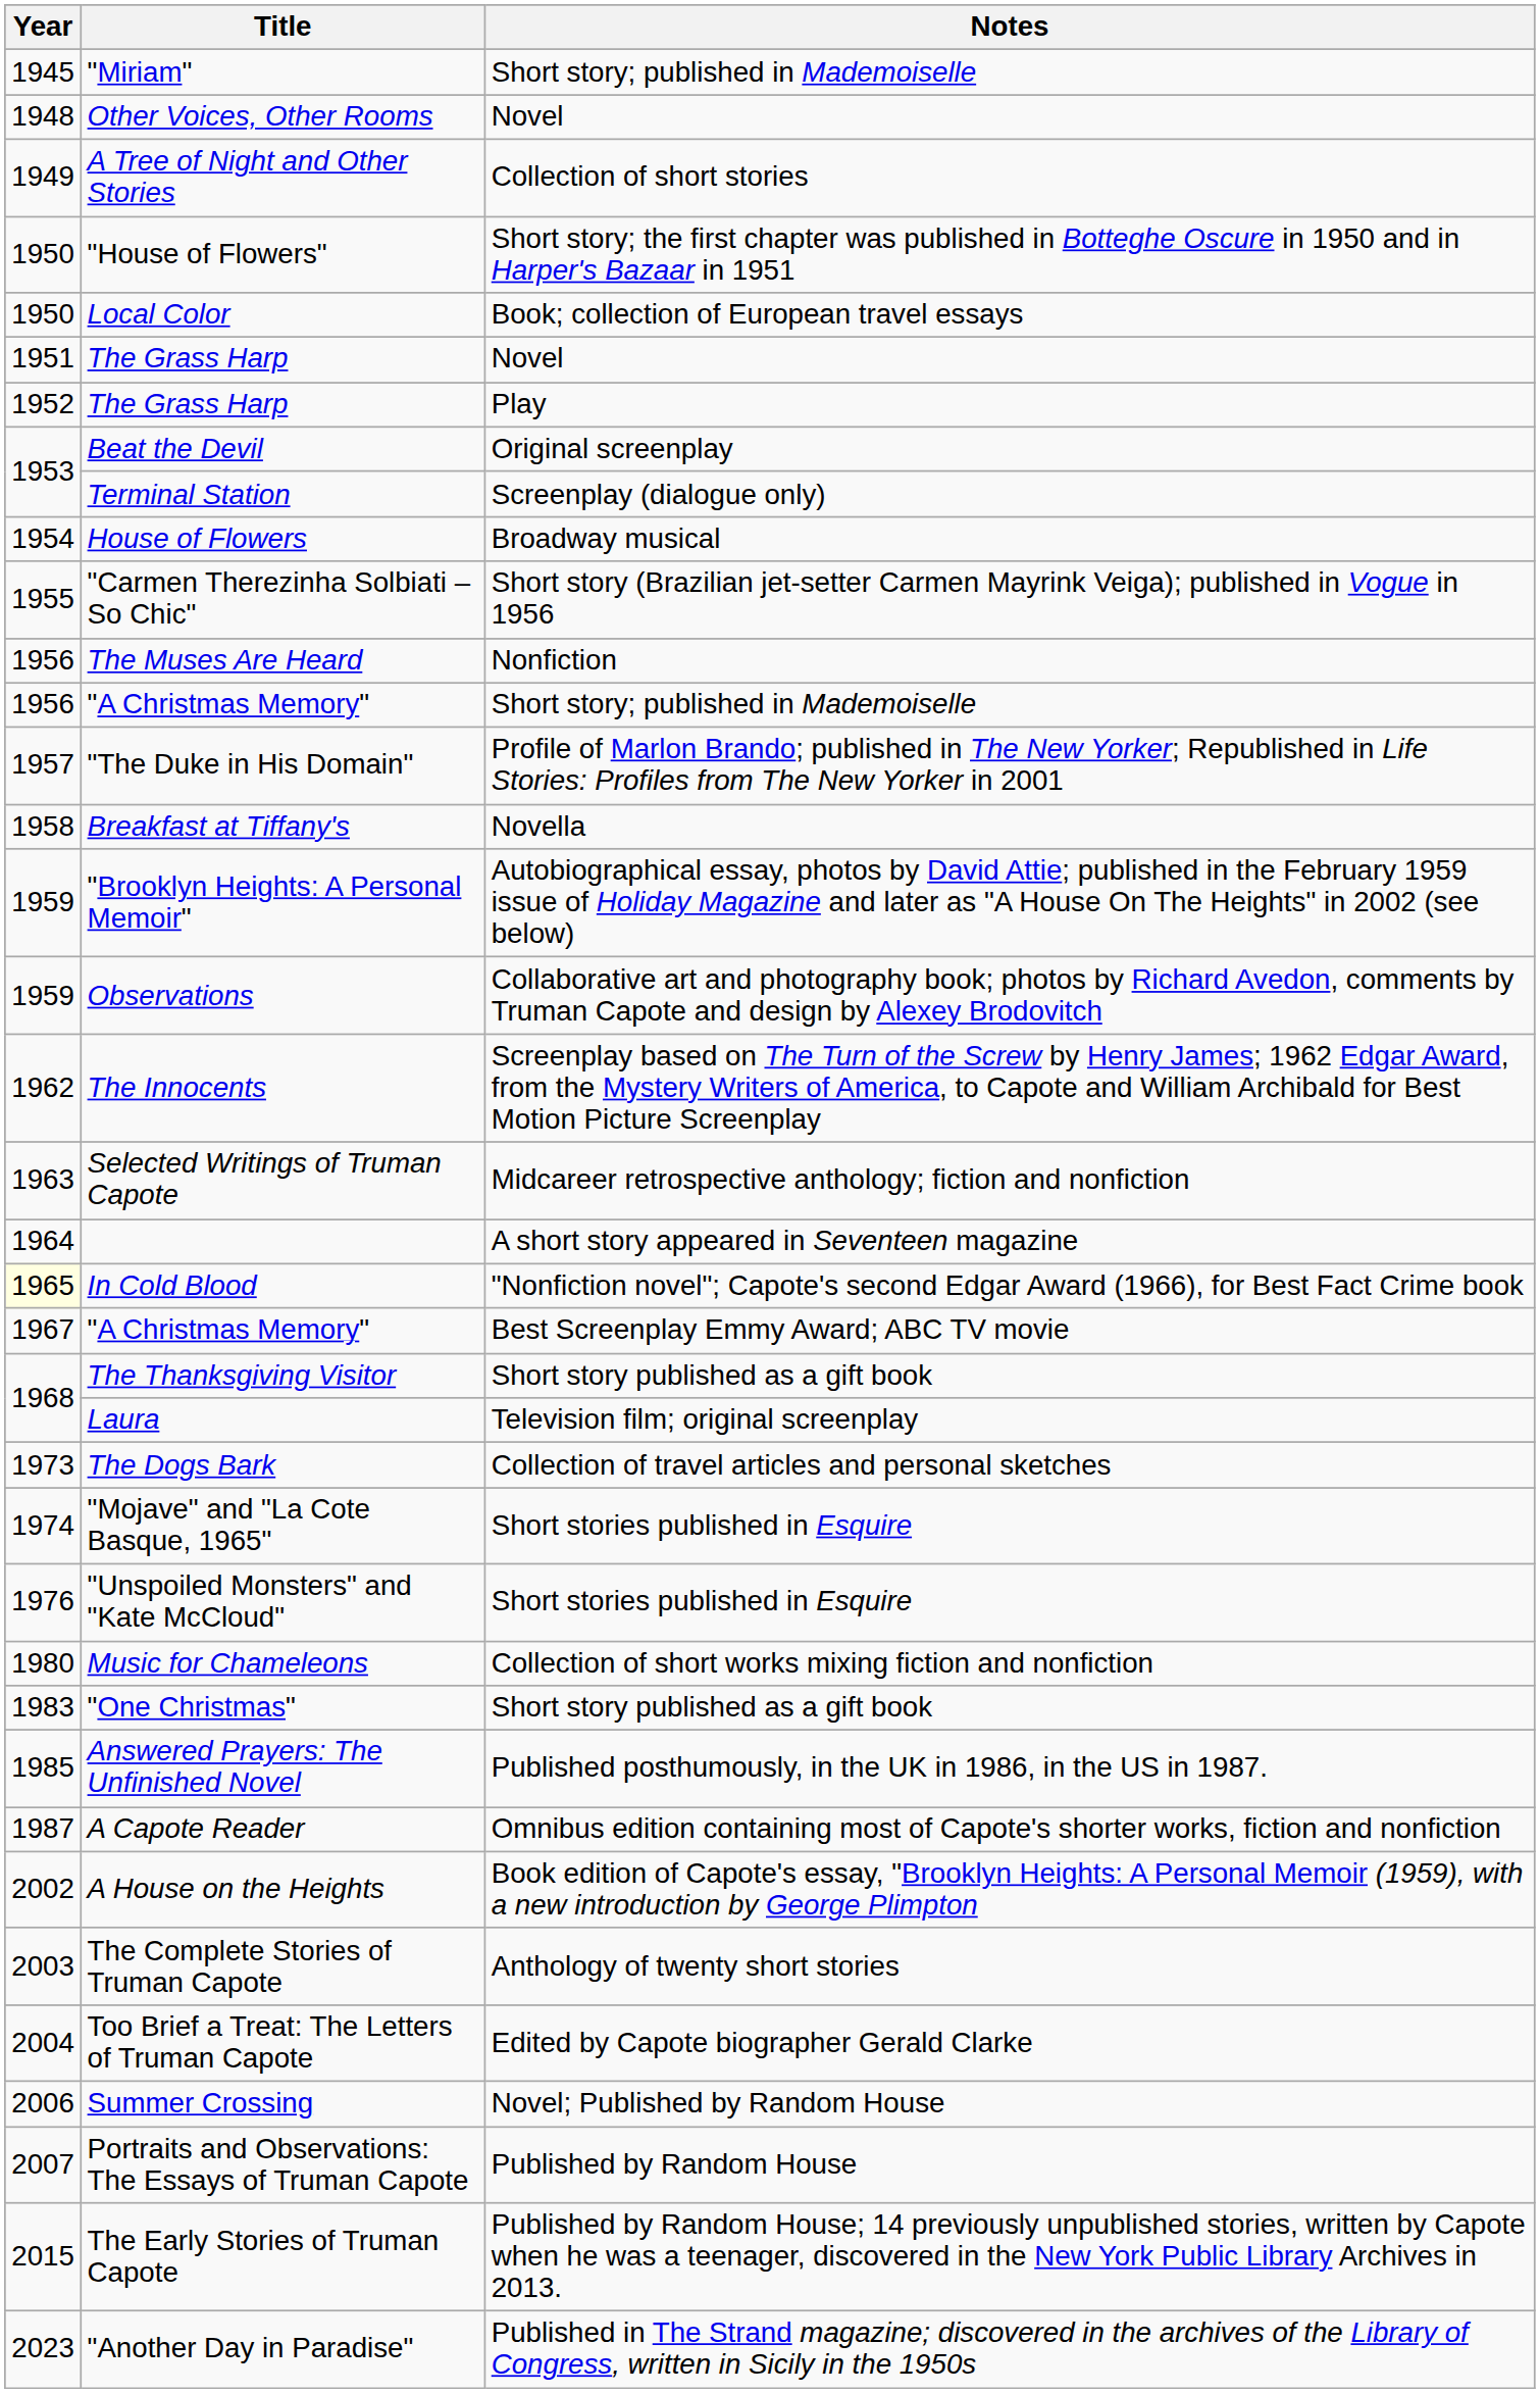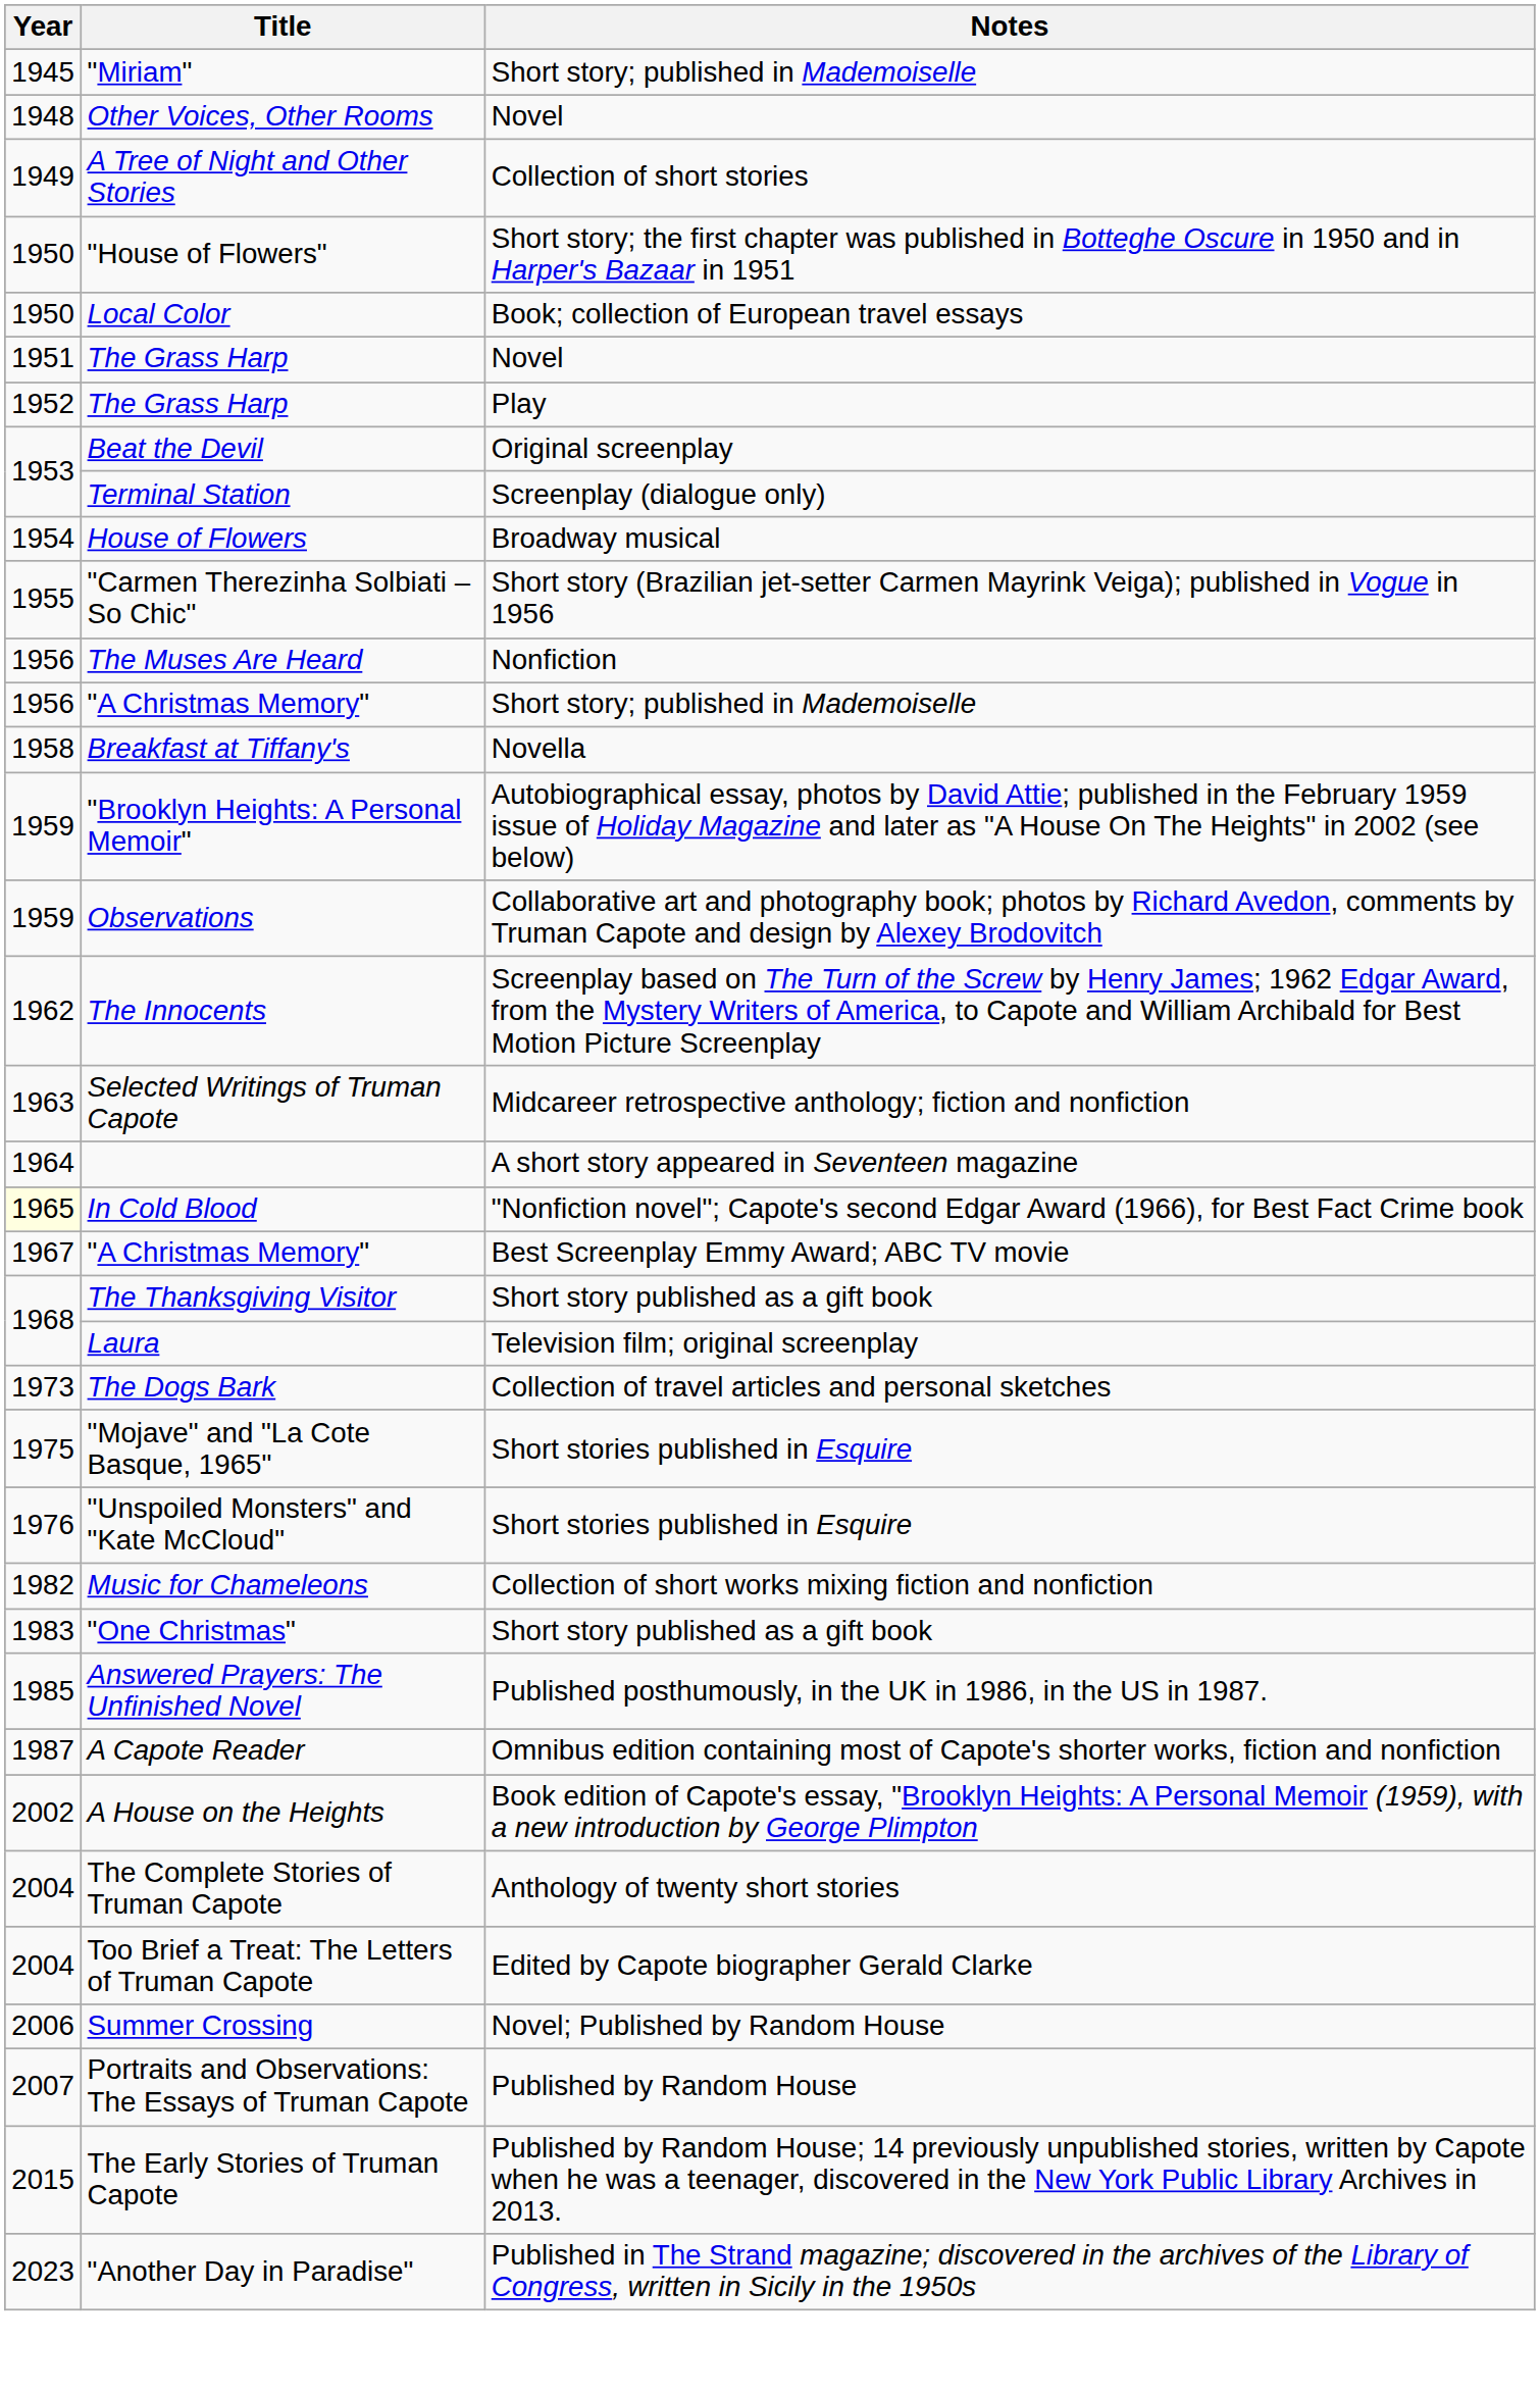- row: 1957 | "The Duke in His Domain" | Profile of Marlon Brando; published in The New Yorker; Republished in Life Stories: Profiles from The New Yorker in 2001
"Mojave" and "La Cote Basque, 1965" | Year: 1974 -> 1975
Music for Chameleons | Year: 1980 -> 1982
The Complete Stories of Truman Capote | Year: 2003 -> 2004
